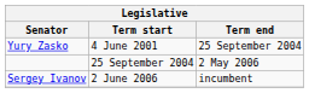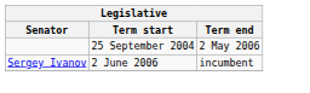- row: Yury Zasko | 4 June 2001 | 25 September 2004
